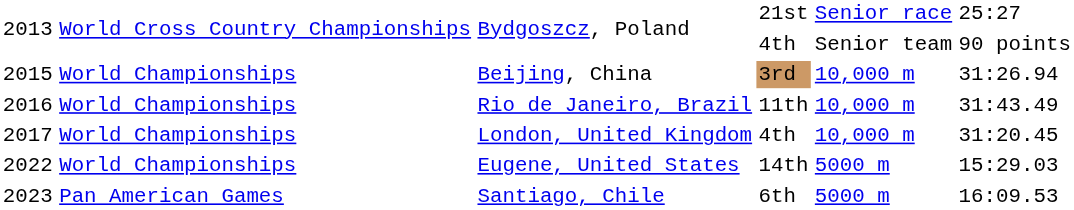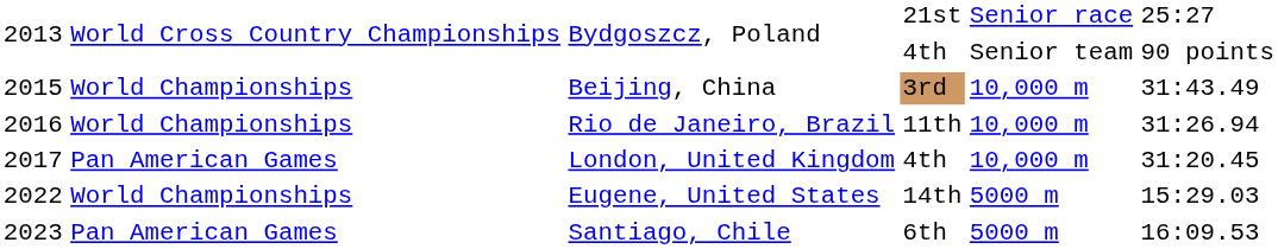Beijing, China | column 6: 31:26.94 -> 31:43.49
Rio de Janeiro, Brazil | column 6: 31:43.49 -> 31:26.94
London, United Kingdom | column 2: World Championships -> Pan American Games
